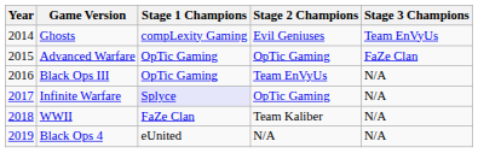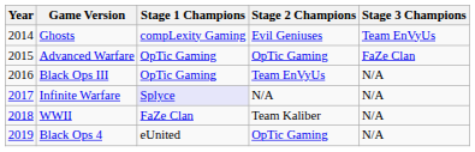Infinite Warfare | Stage 2 Champions: OpTic Gaming -> N/A
Black Ops 4 | Stage 2 Champions: N/A -> OpTic Gaming
